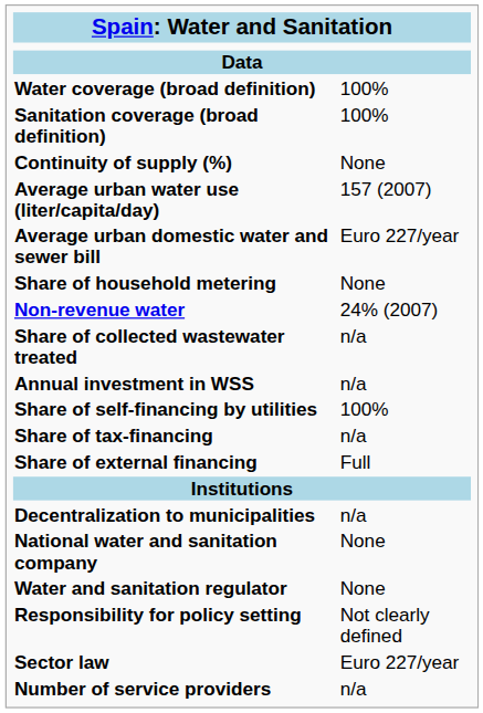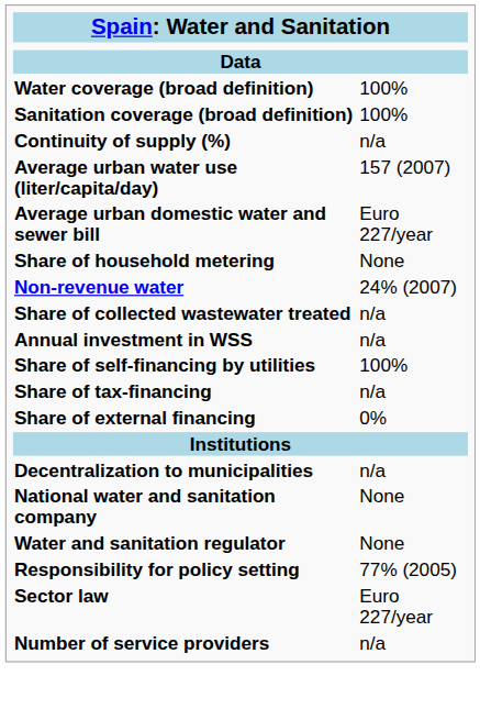Continuity of supply (%) | column 2: None -> n/a
Share of external financing | column 2: Full -> 0%
Responsibility for policy setting | column 2: Not clearly defined -> 77% (2005)
